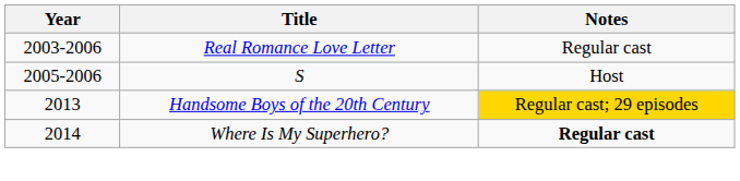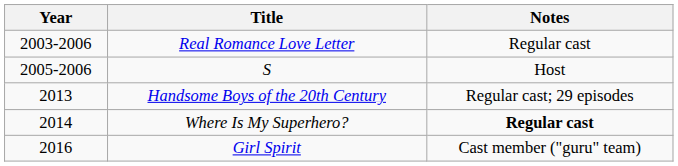Handsome Boys of the 20th Century | Notes: gold background -> no background
+ row: 2016 | Girl Spirit | Cast member ("guru" team)
